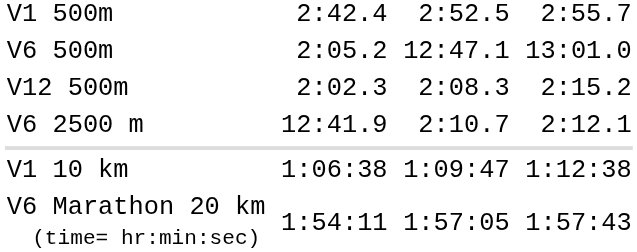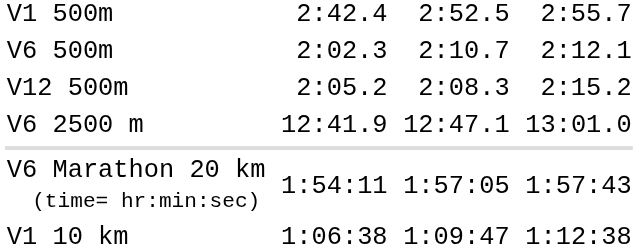V6 500m | column 3: 2:05.2 -> 2:02.3
V6 500m | column 5: 12:47.1 -> 2:10.7
V6 500m | column 7: 13:01.0 -> 2:12.1
V12 500m | column 3: 2:02.3 -> 2:05.2
V6 2500 m | column 5: 2:10.7 -> 12:47.1
V6 2500 m | column 7: 2:12.1 -> 13:01.0
rows swapped: V1 10 km <-> V6 Marathon 20 km (time= hr:min:sec)
